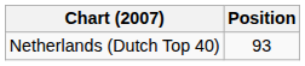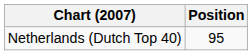Netherlands (Dutch Top 40) | Position: 93 -> 95
